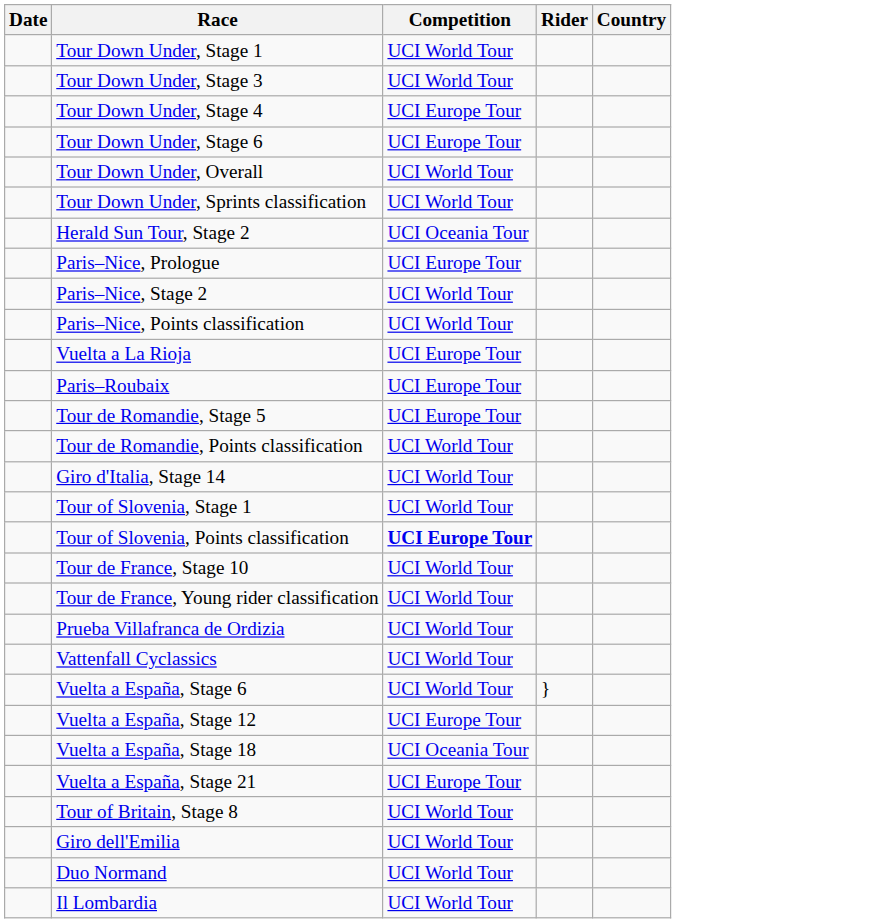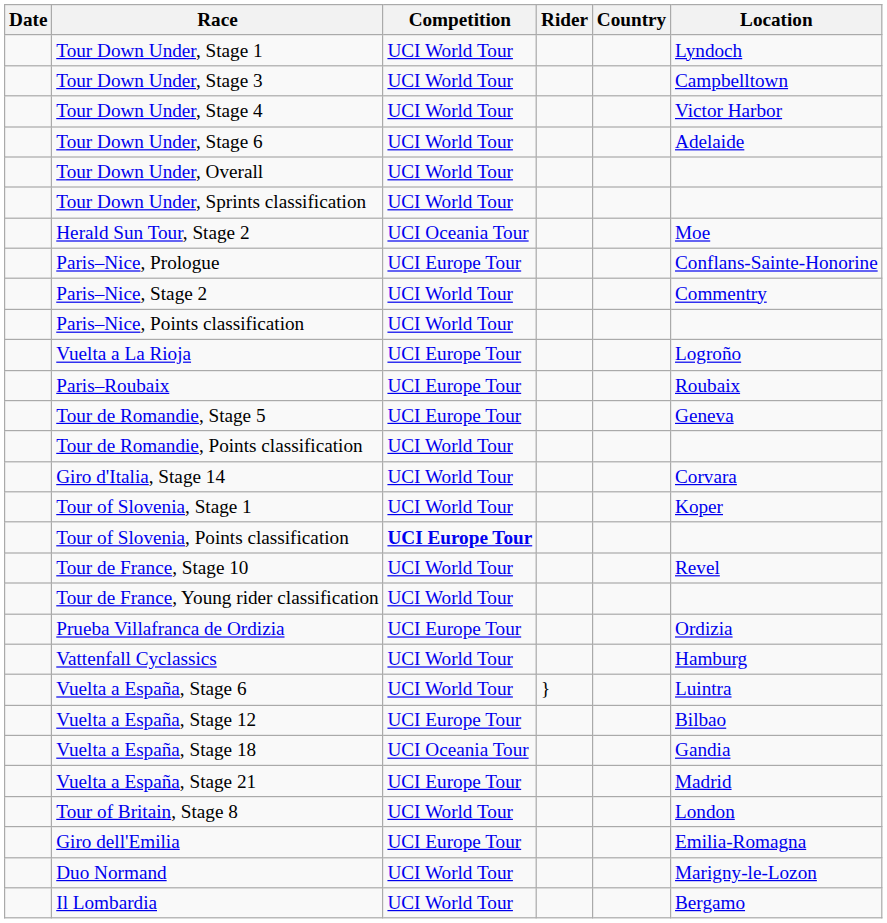+ column: Location | Lyndoch | Campbelltown | Victor Harbor | Adelaide | Moe | Conflans-Sainte-Honorine | Commentry | Logroño | Roubaix | Geneva | Corvara | Koper | Revel | Ordizia | Hamburg | Luintra | Bilbao | Gandia | Madrid | London | Emilia-Romagna | Marigny-le-Lozon | Bergamo
Tour Down Under, Stage 4 | Competition: UCI Europe Tour -> UCI World Tour
Tour Down Under, Stage 6 | Competition: UCI Europe Tour -> UCI World Tour
Prueba Villafranca de Ordizia | Competition: UCI World Tour -> UCI Europe Tour
Giro dell'Emilia | Competition: UCI World Tour -> UCI Europe Tour
